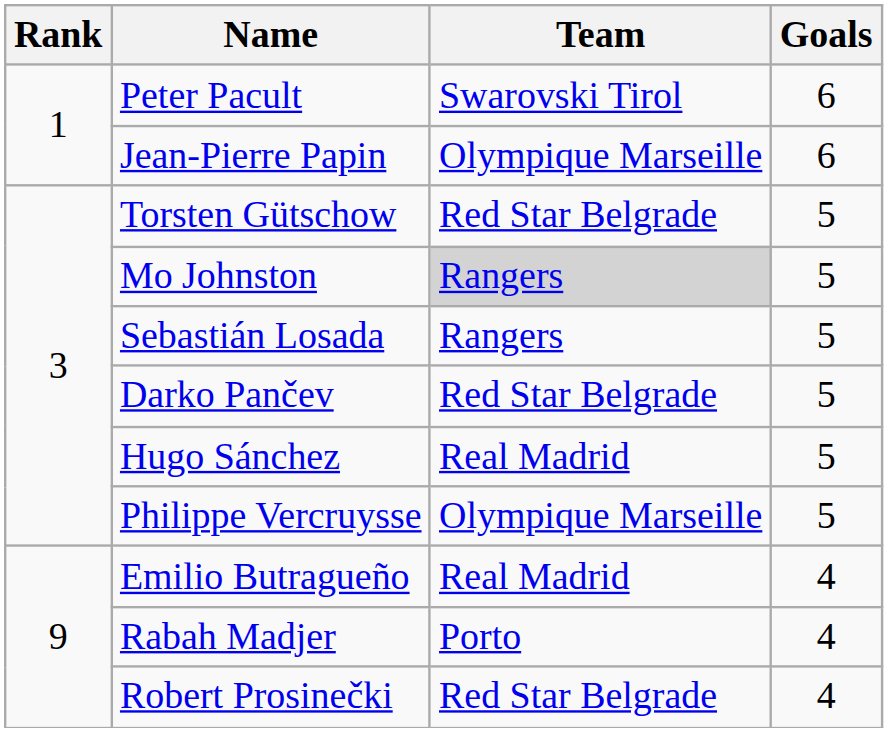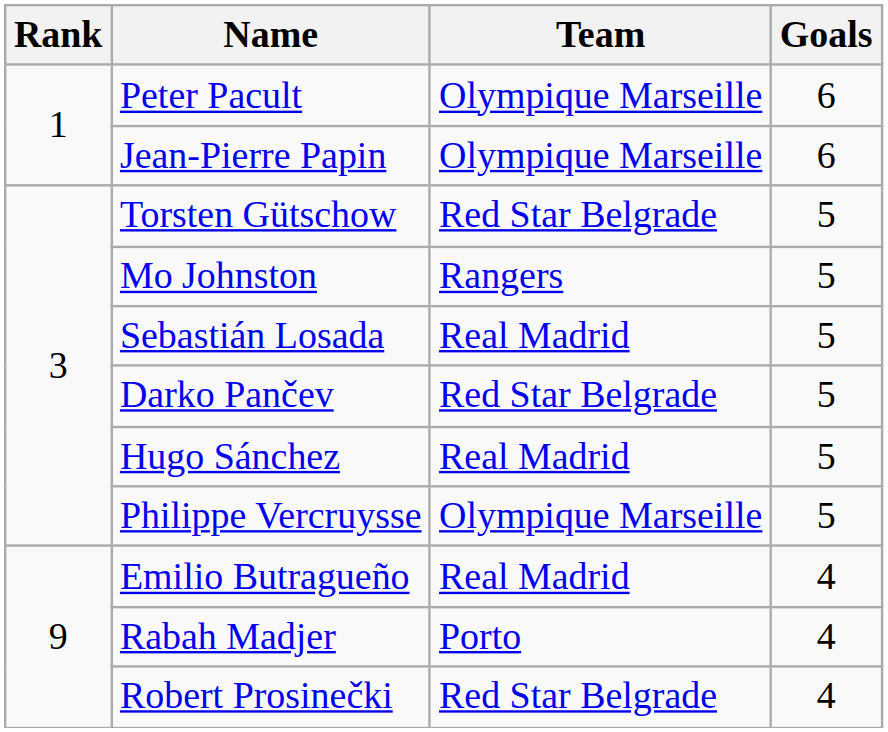Peter Pacult | Team: Swarovski Tirol -> Olympique Marseille
Mo Johnston | Team: lightgrey background -> no background
Sebastián Losada | Team: Rangers -> Real Madrid
